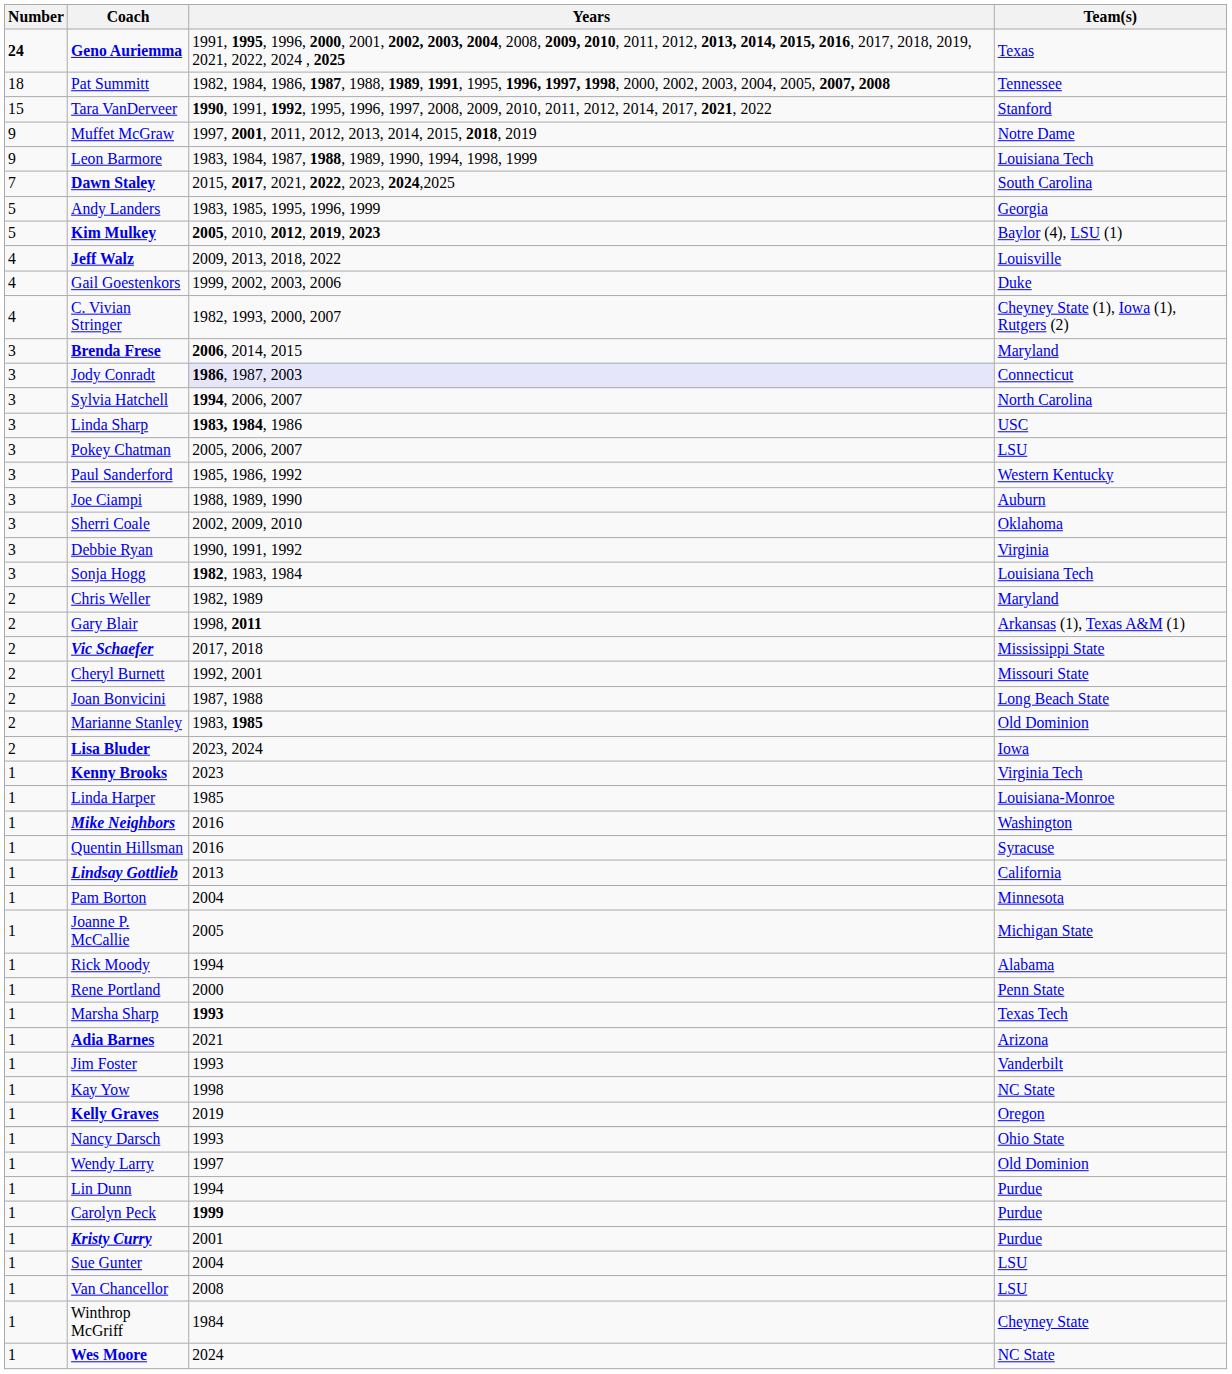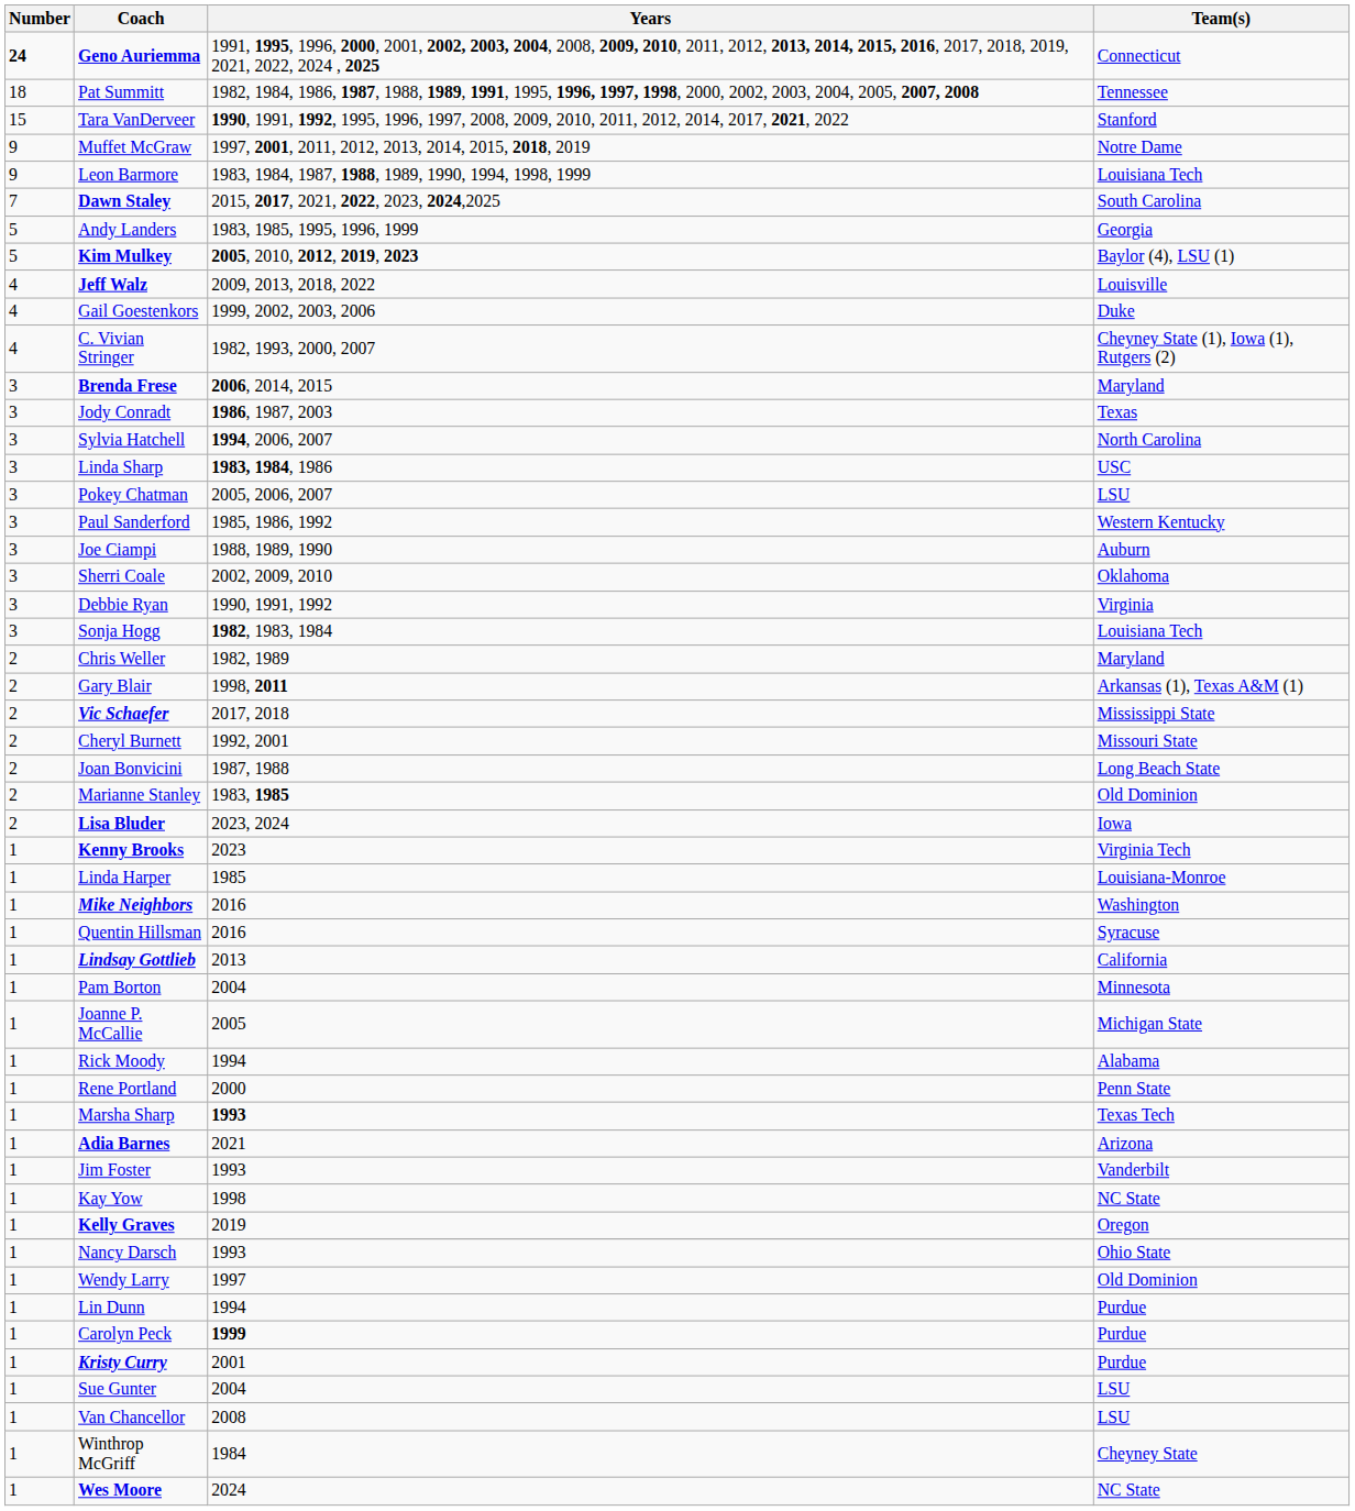Geno Auriemma | Team(s): Texas -> Connecticut
Jody Conradt | Years: lavender background -> no background
Jody Conradt | Team(s): Connecticut -> Texas
